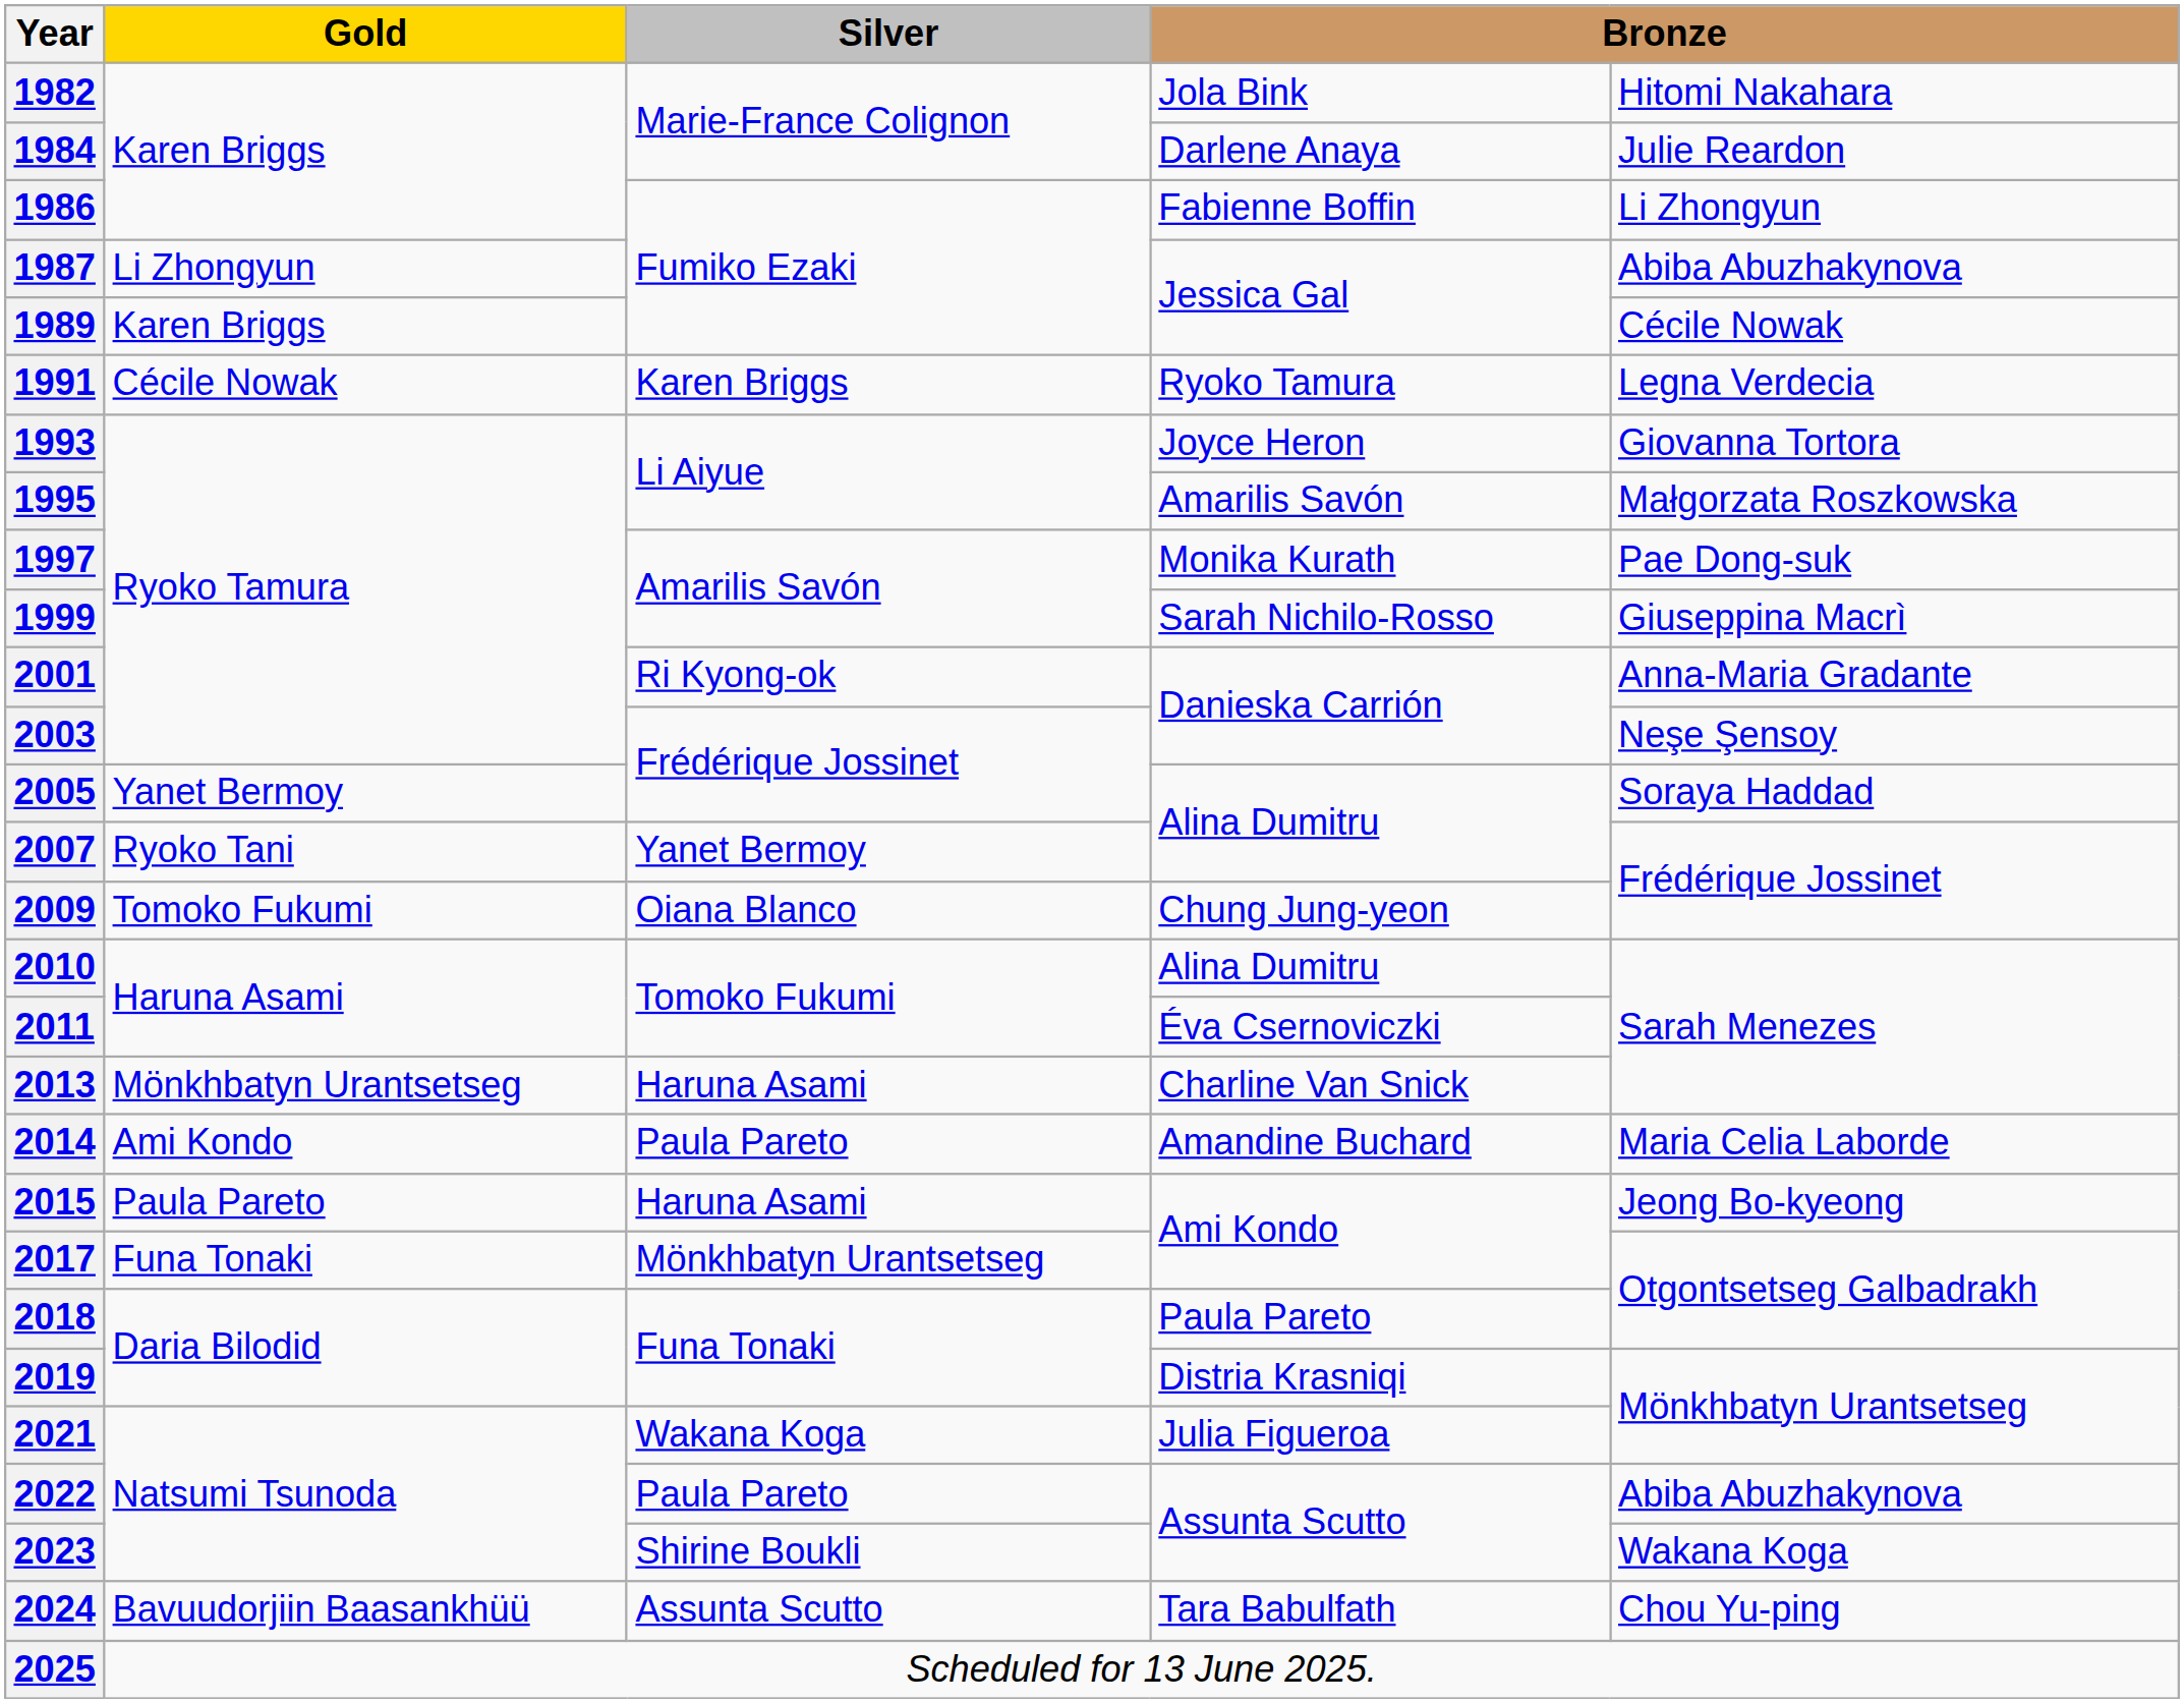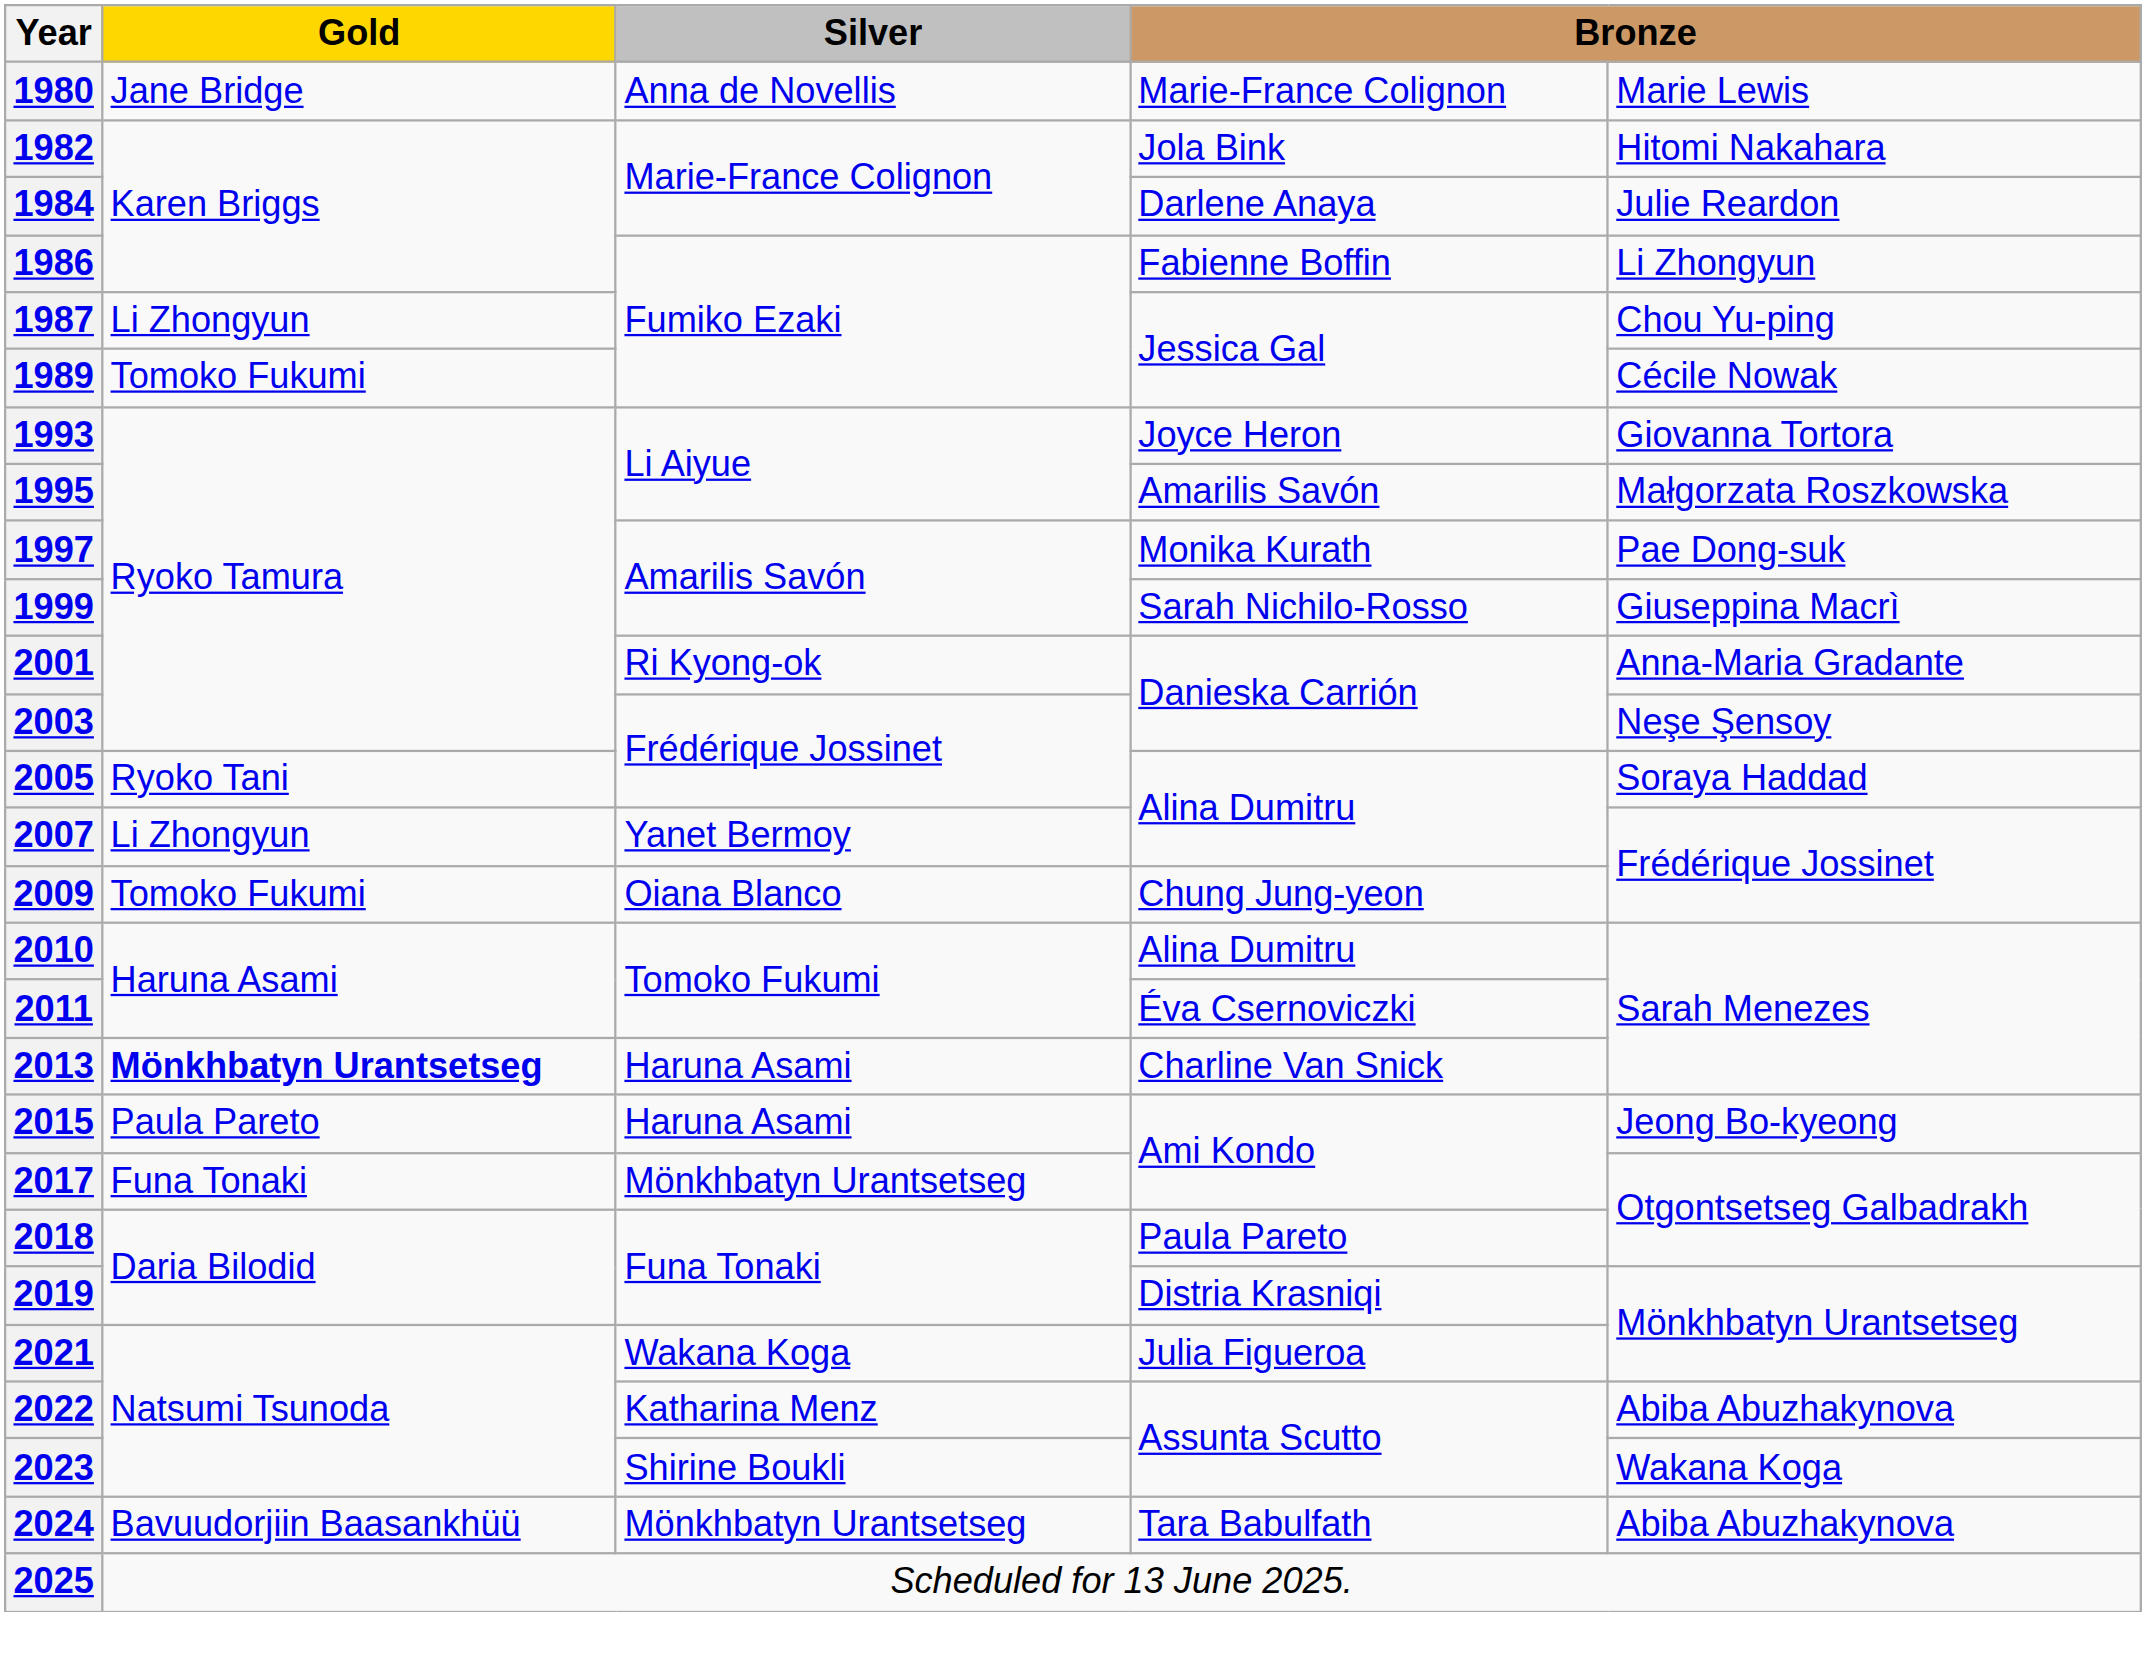+ row: 1980 | Jane Bridge | Anna de Novellis | Marie-France Colignon | Marie Lewis
1987 | column 5: Abiba Abuzhakynova -> Chou Yu-ping
1989 | Gold: Karen Briggs -> Tomoko Fukumi
- row: 1991 | Cécile Nowak | Karen Briggs | Ryoko Tamura | Legna Verdecia
2005 | Gold: Yanet Bermoy -> Ryoko Tani
2007 | Gold: Ryoko Tani -> Li Zhongyun
2013 | Gold: normal -> bold
- row: 2014 | Ami Kondo | Paula Pareto | Amandine Buchard | Maria Celia Laborde
2022 | Silver: Paula Pareto -> Katharina Menz
2024 | Silver: Assunta Scutto -> Mönkhbatyn Urantsetseg
2024 | column 5: Chou Yu-ping -> Abiba Abuzhakynova
